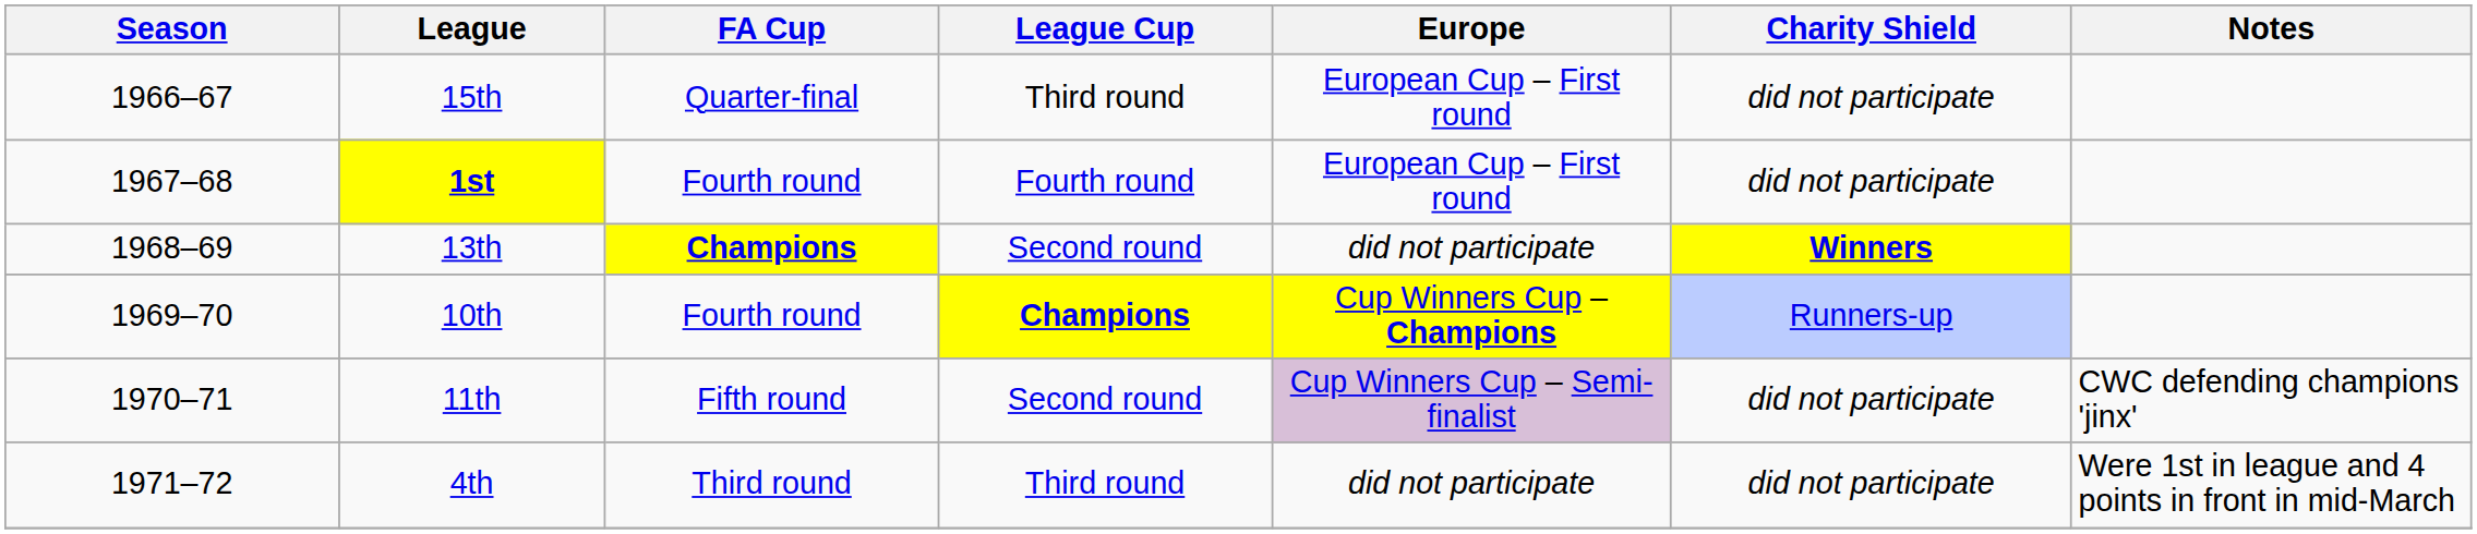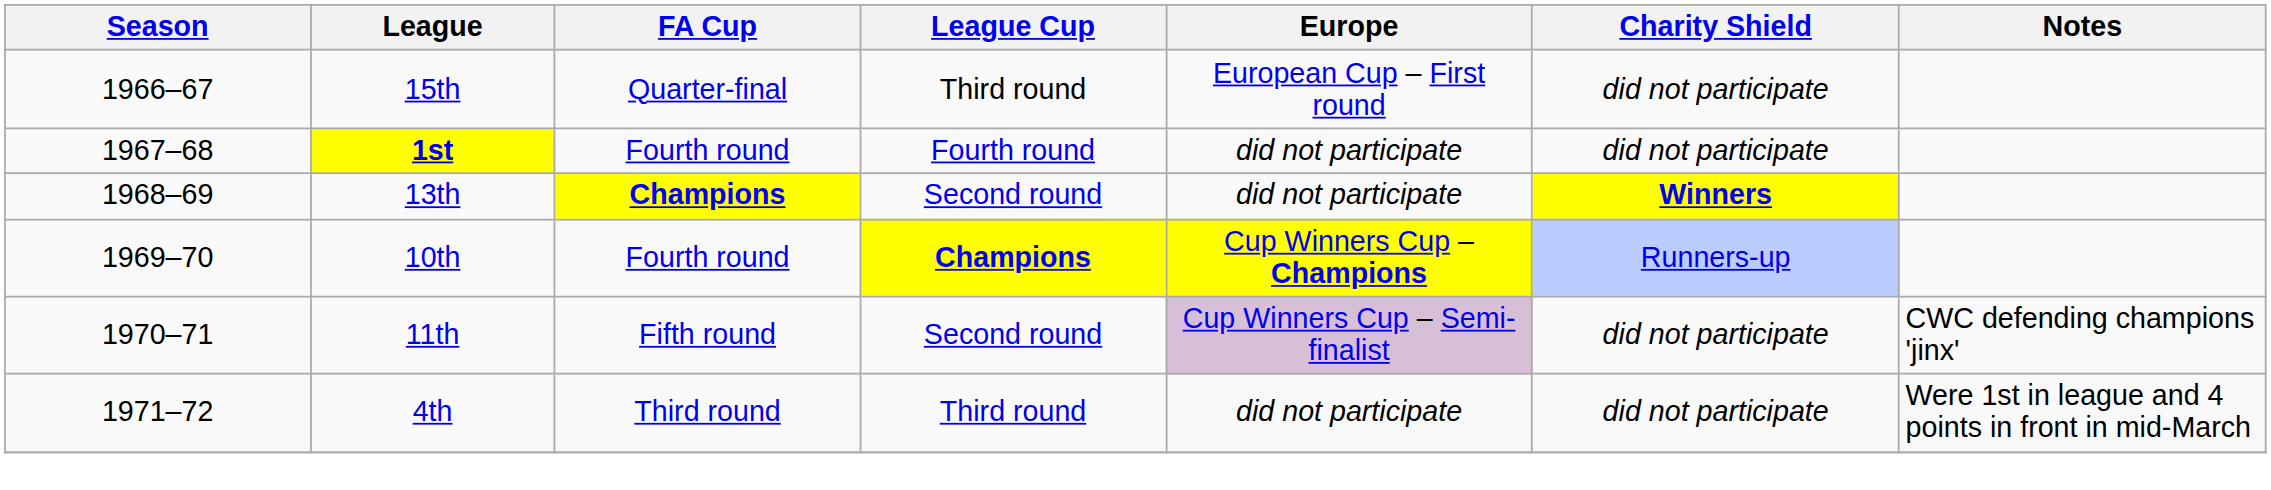1st | Europe: European Cup – First round -> did not participate
